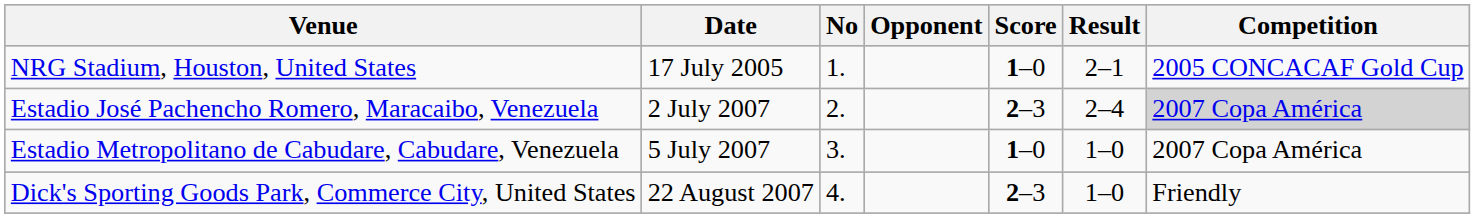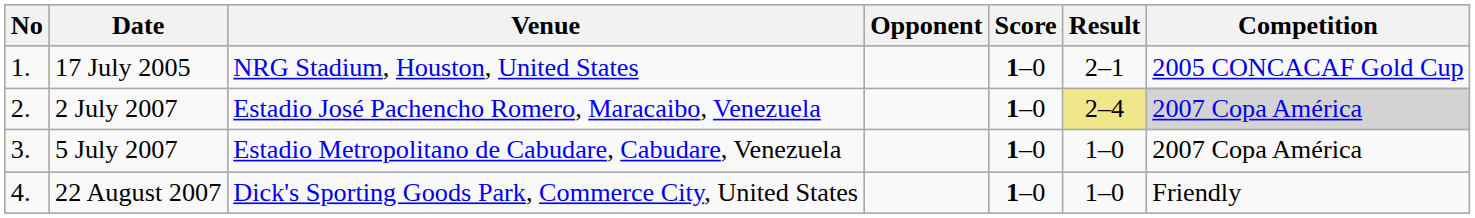columns swapped: No <-> Venue
2 July 2007 | Score: 2–3 -> 1–0
2 July 2007 | Result: no background -> khaki background
22 August 2007 | Score: 2–3 -> 1–0
